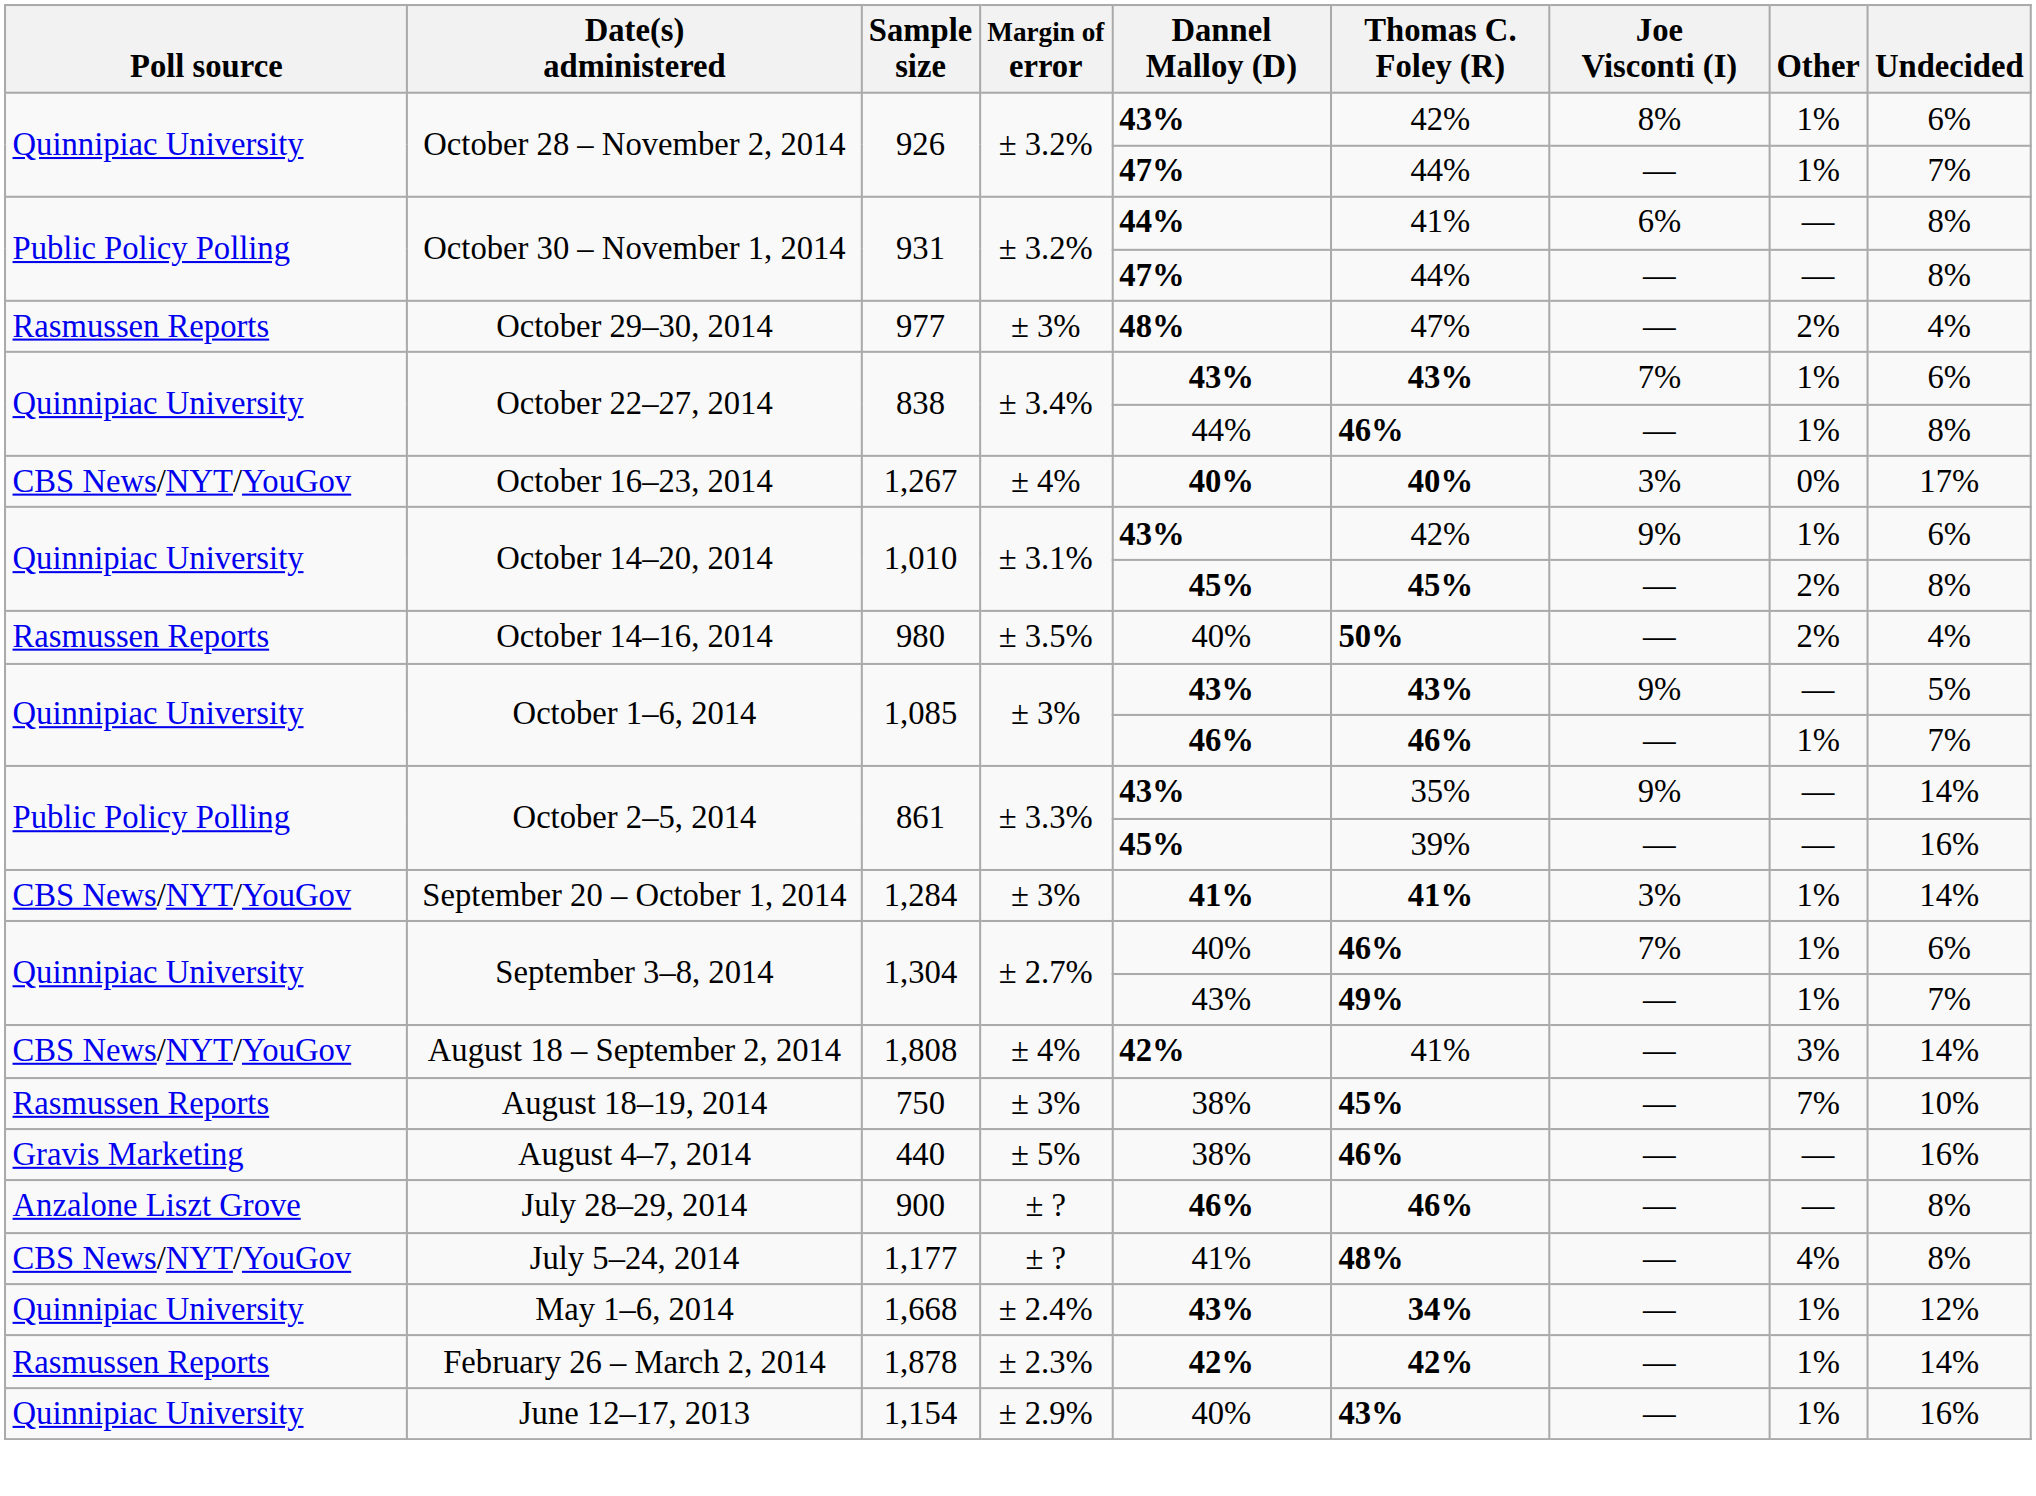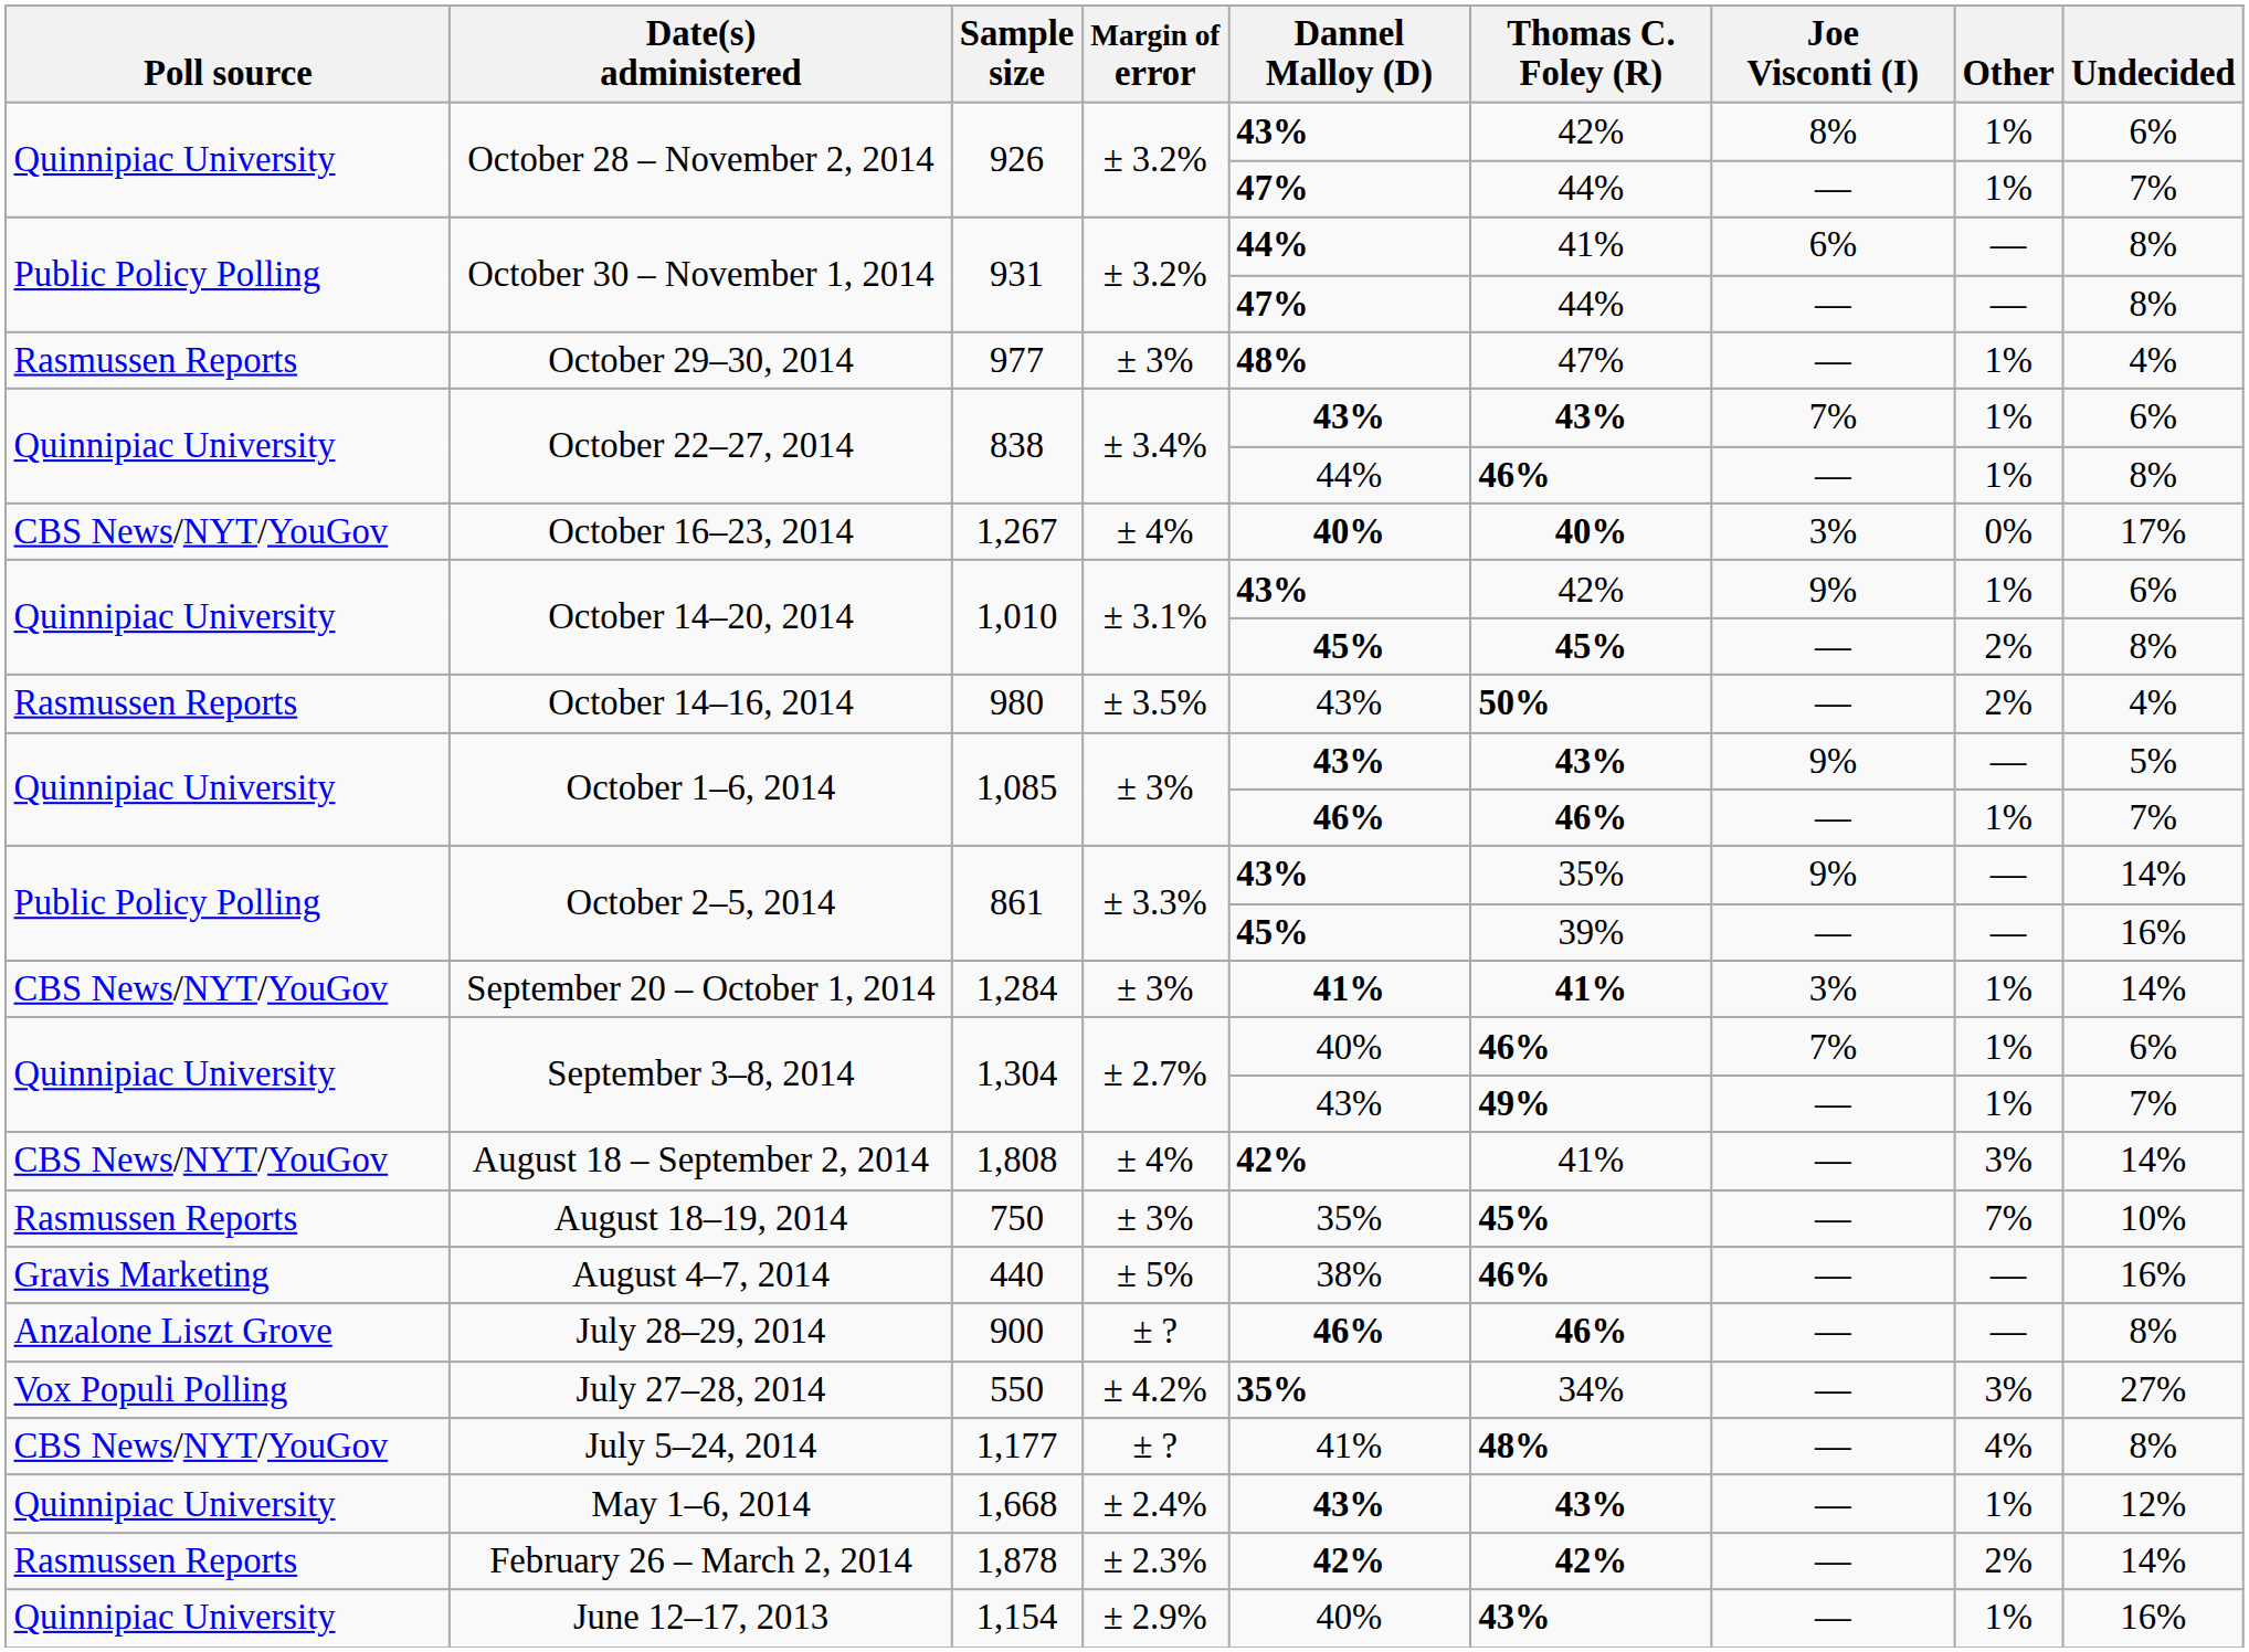October 29–30, 2014 | Other: 2% -> 1%
October 14–16, 2014 | Dannel Malloy (D): 40% -> 43%
August 18–19, 2014 | Dannel Malloy (D): 38% -> 35%
+ row: Vox Populi Polling | July 27–28, 2014 | 550 | ± 4.2% | 35% | 34% | — | 3% | 27%
May 1–6, 2014 | Thomas C. Foley (R): 34% -> 43%
February 26 – March 2, 2014 | Other: 1% -> 2%
